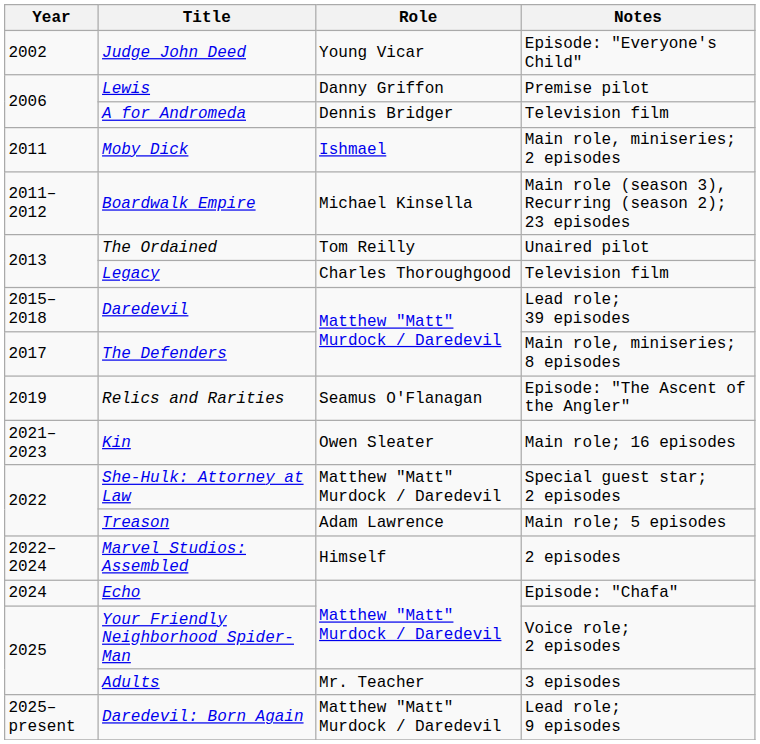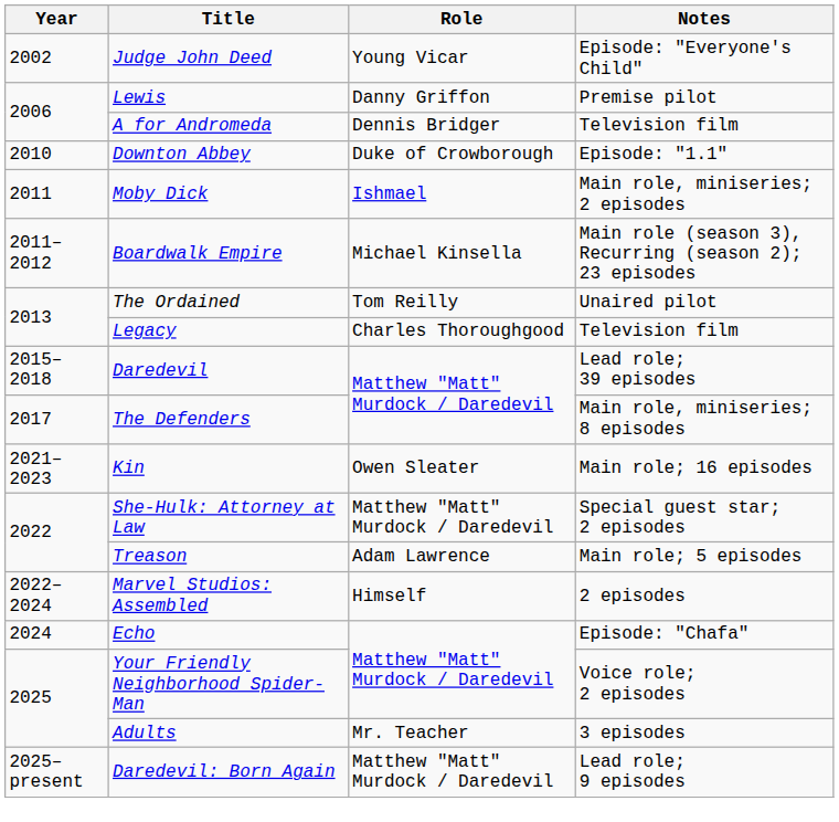+ row: 2010 | Downton Abbey | Duke of Crowborough | Episode: "1.1"
- row: 2019 | Relics and Rarities | Seamus O'Flanagan | Episode: "The Ascent of the Angler"
